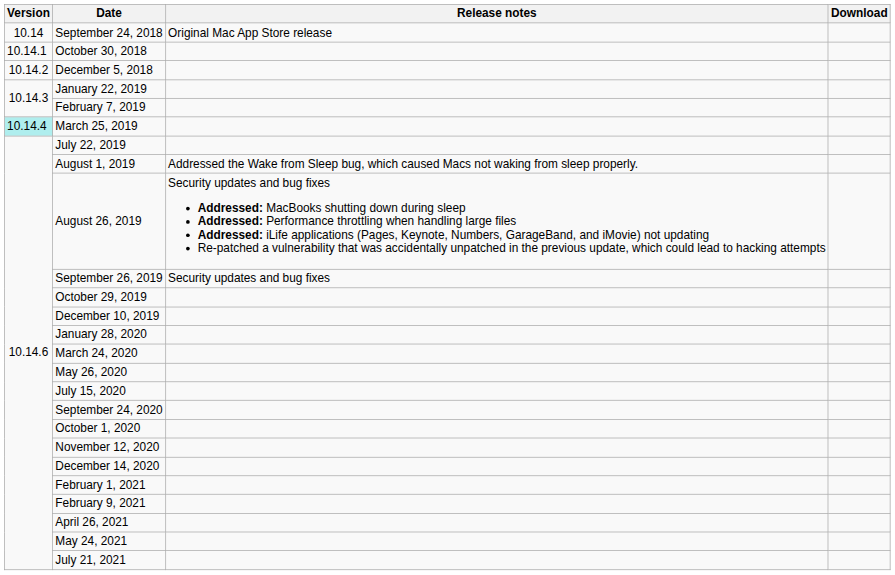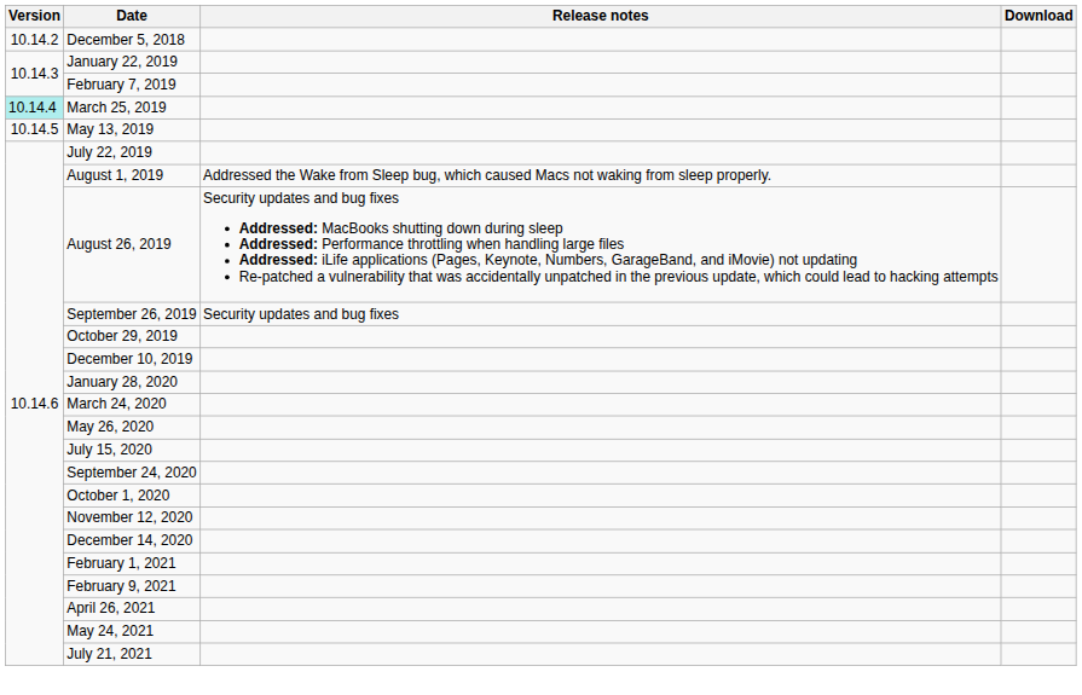- row: 10.14 | September 24, 2018 | Original Mac App Store release
- row: 10.14.1 | October 30, 2018
+ row: 10.14.5 | May 13, 2019
